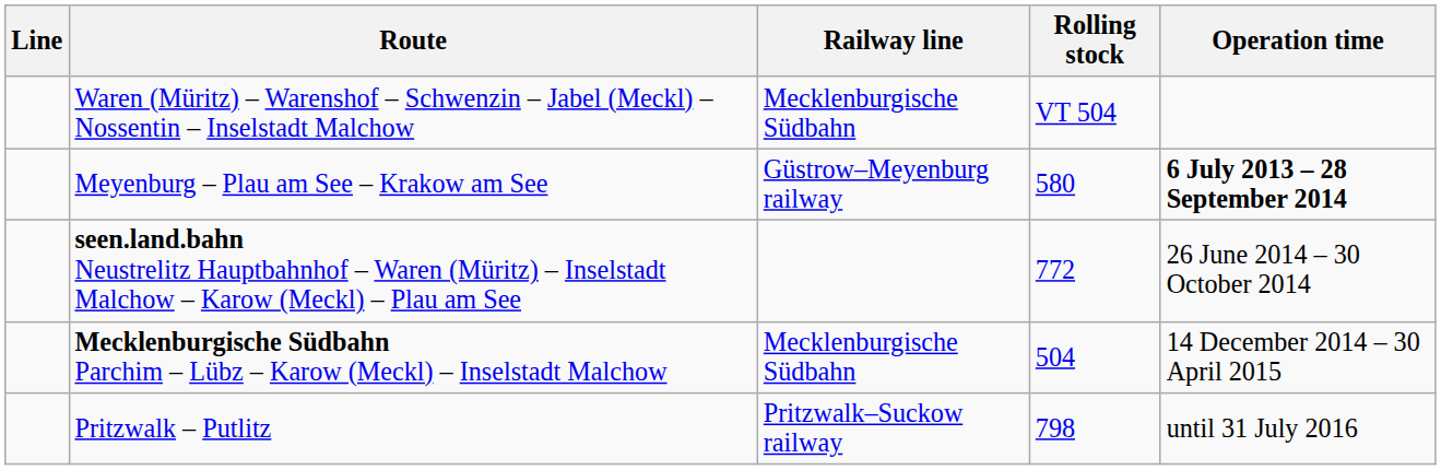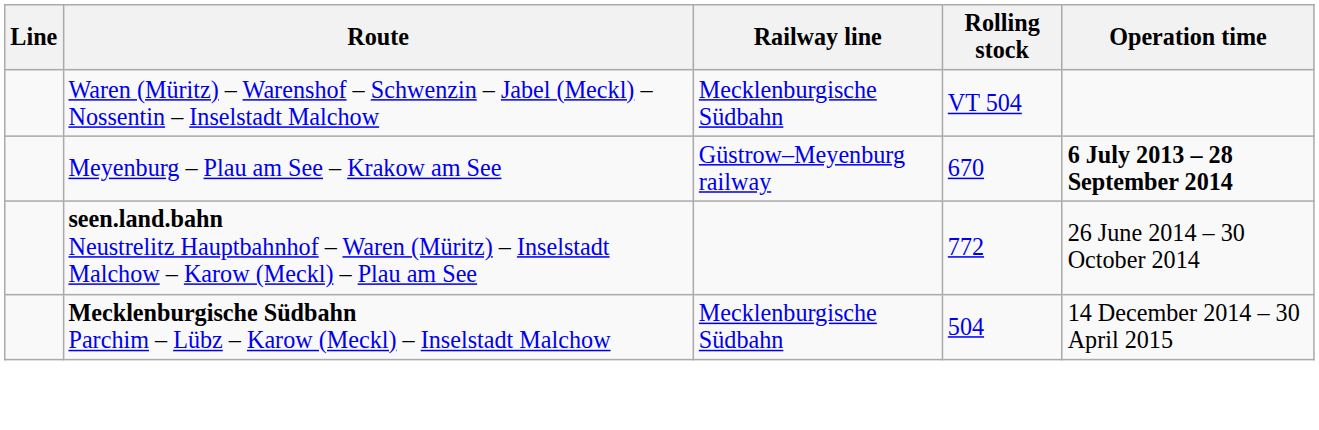Meyenburg – Plau am See – Krakow am See | Rolling stock: 580 -> 670
- row: Pritzwalk – Putlitz | Pritzwalk–Suckow railway | 798 | until 31 July 2016
